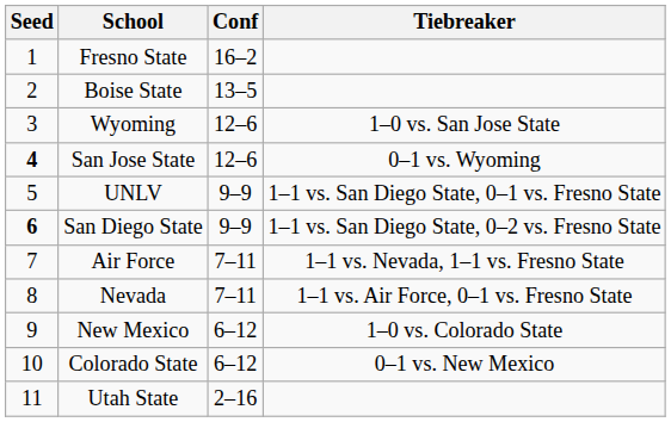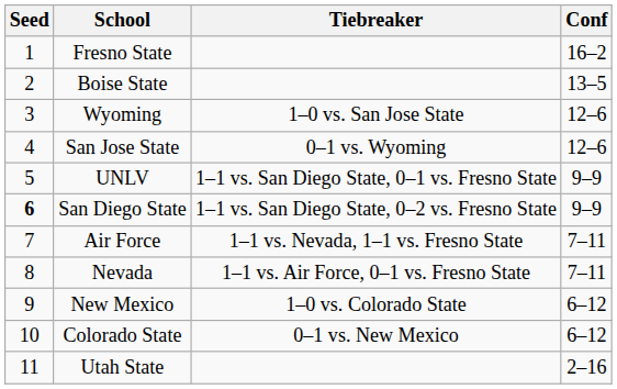columns swapped: Conf <-> Tiebreaker
San Jose State | Seed: bold -> normal
